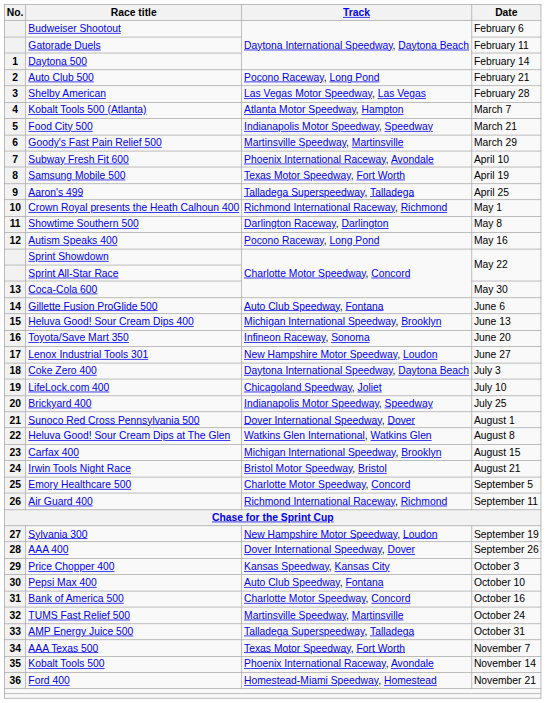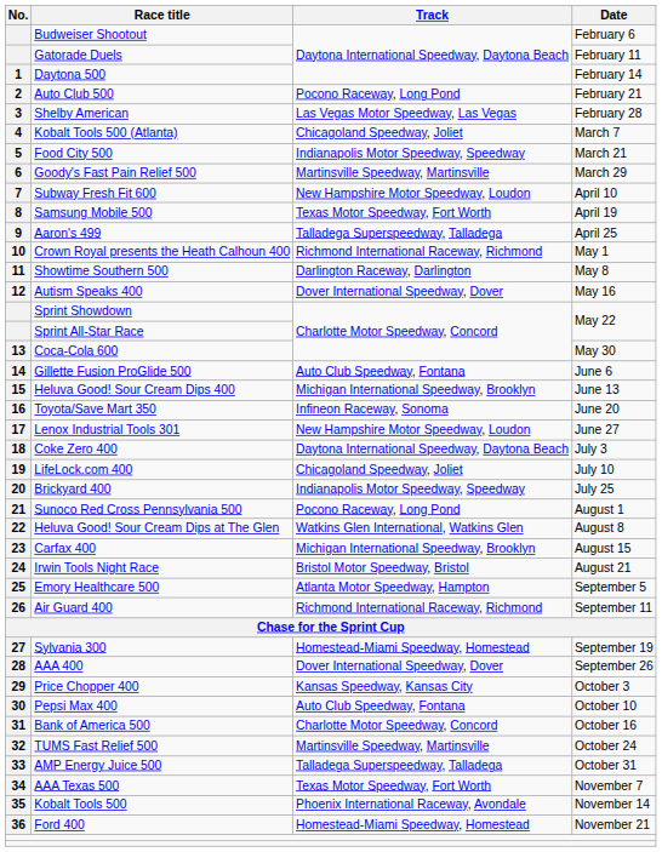Kobalt Tools 500 (Atlanta) | Track: Atlanta Motor Speedway, Hampton -> Chicagoland Speedway, Joliet
Subway Fresh Fit 600 | Track: Phoenix International Raceway, Avondale -> New Hampshire Motor Speedway, Loudon
Autism Speaks 400 | Track: Pocono Raceway, Long Pond -> Dover International Speedway, Dover
Sunoco Red Cross Pennsylvania 500 | Track: Dover International Speedway, Dover -> Pocono Raceway, Long Pond
Emory Healthcare 500 | Track: Charlotte Motor Speedway, Concord -> Atlanta Motor Speedway, Hampton
Sylvania 300 | Track: New Hampshire Motor Speedway, Loudon -> Homestead-Miami Speedway, Homestead
